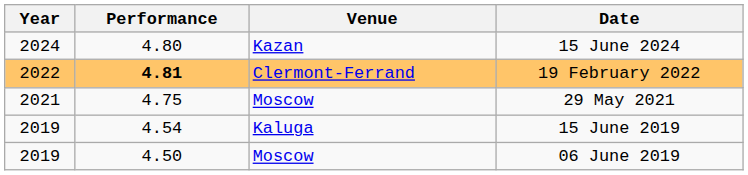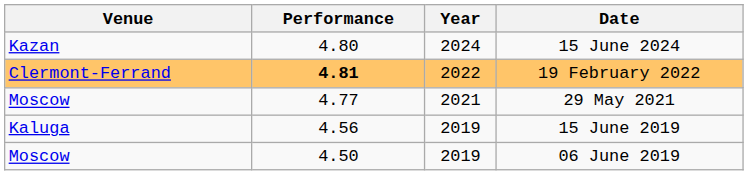columns swapped: Year <-> Venue
29 May 2021 | Performance: 4.75 -> 4.77
15 June 2019 | Performance: 4.54 -> 4.56
